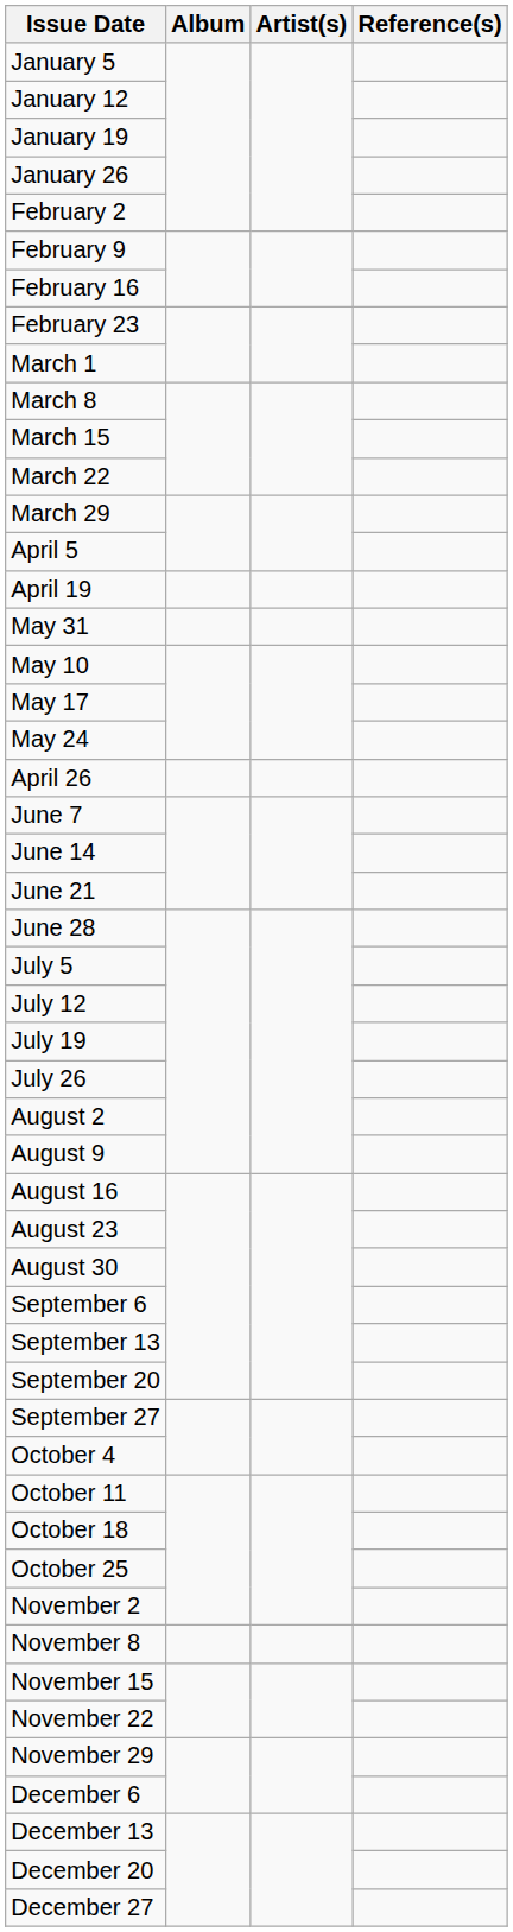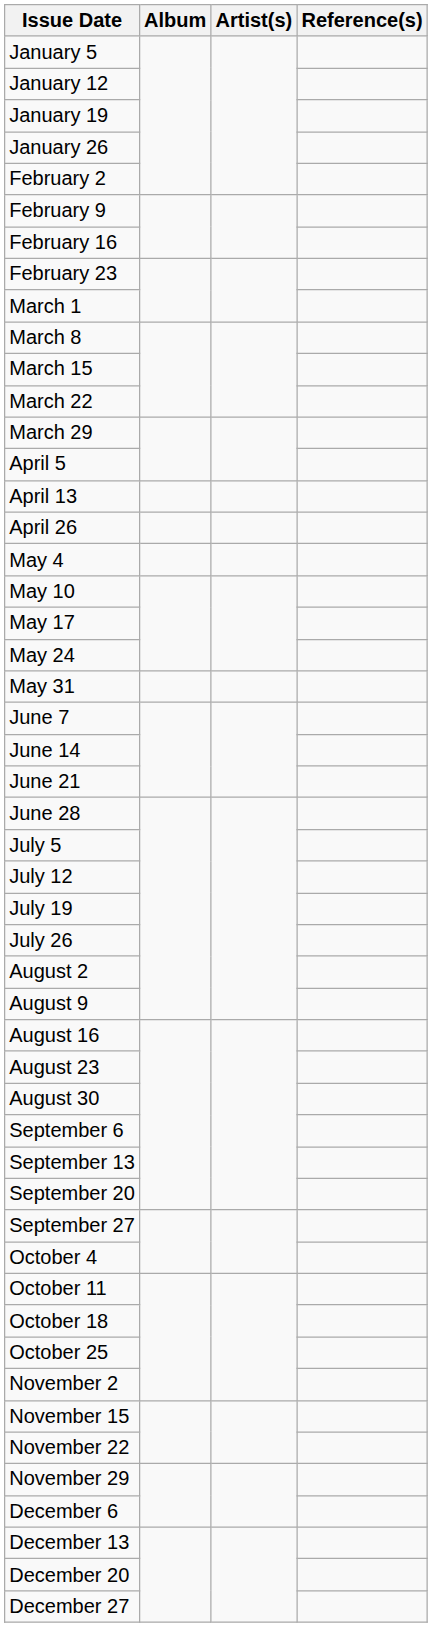+ row: April 13
- row: April 19
rows swapped: April 26 <-> May 31
+ row: May 4
- row: November 8
